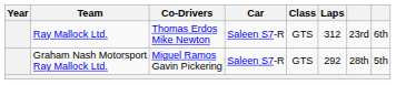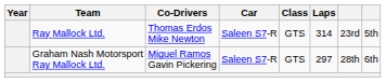Ray Mallock Ltd. | Laps: 312 -> 314
Ray Mallock Ltd. | column 8: 6th -> 5th
Graham Nash Motorsport Ray Mallock Ltd. | Laps: 292 -> 297
Graham Nash Motorsport Ray Mallock Ltd. | column 8: 5th -> 6th
